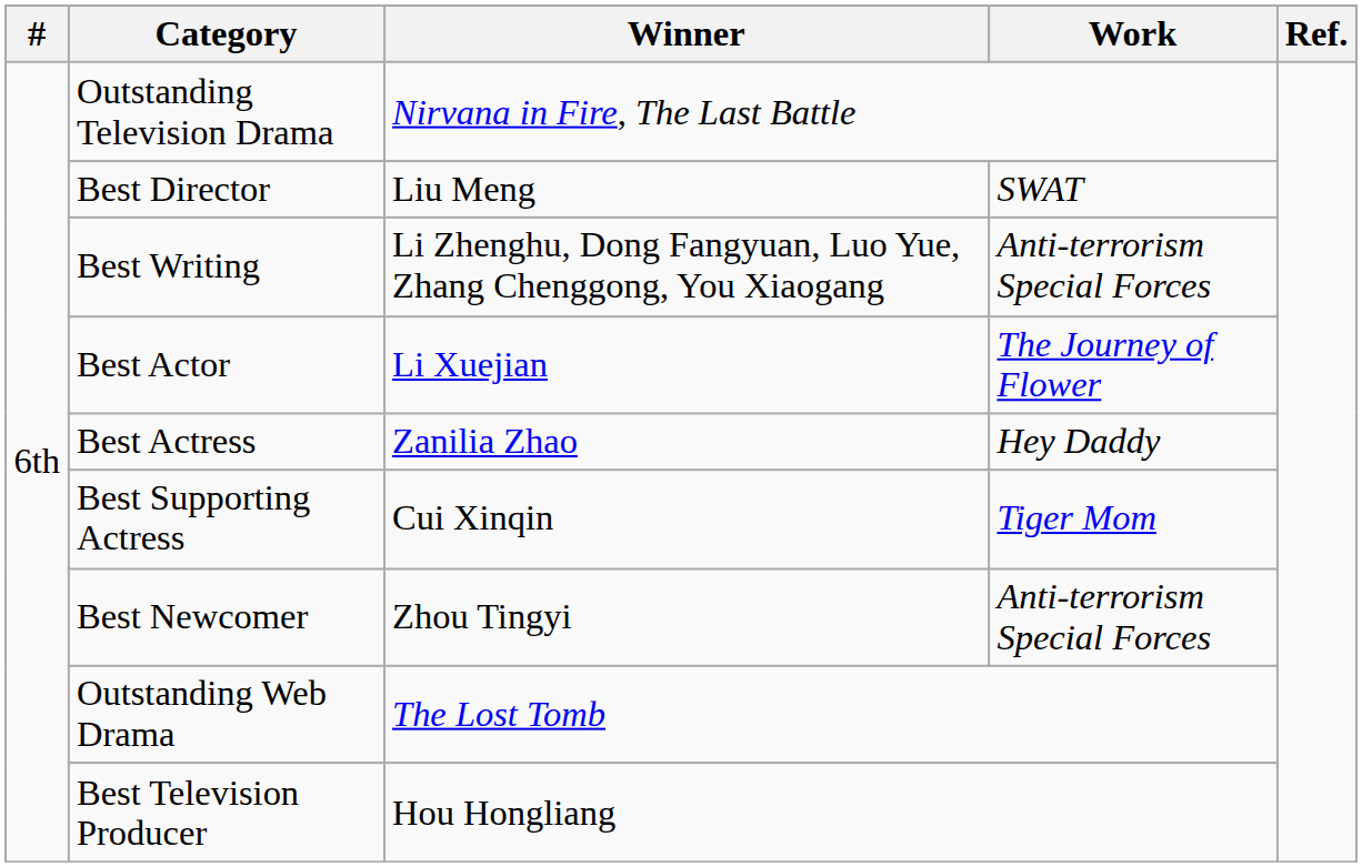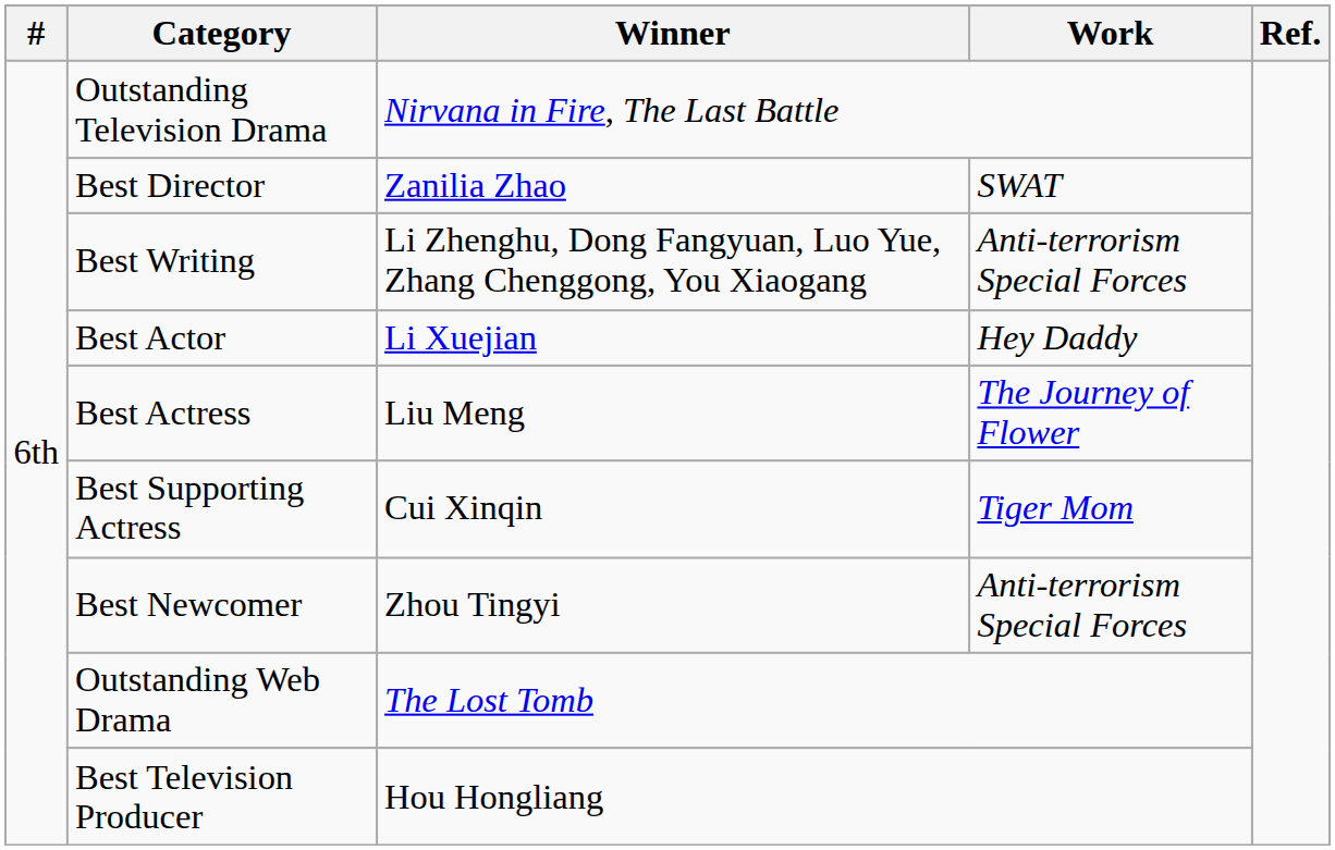Best Director | Winner: Liu Meng -> Zanilia Zhao
Best Actor | Work: The Journey of Flower -> Hey Daddy
Best Actress | Winner: Zanilia Zhao -> Liu Meng
Best Actress | Work: Hey Daddy -> The Journey of Flower
